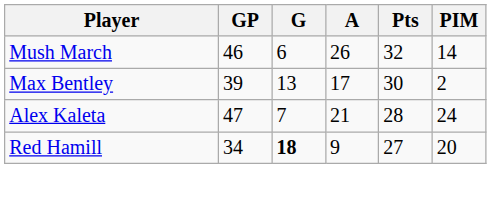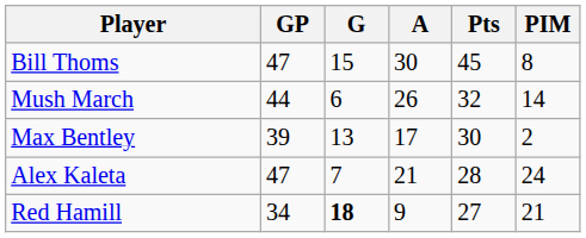+ row: Bill Thoms | 47 | 15 | 30 | 45 | 8
Mush March | GP: 46 -> 44
Red Hamill | PIM: 20 -> 21
